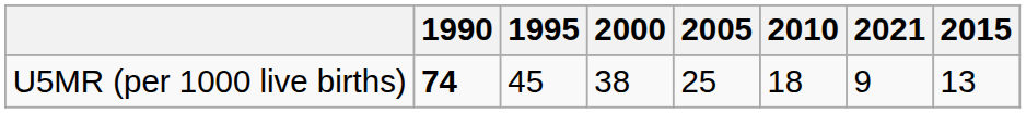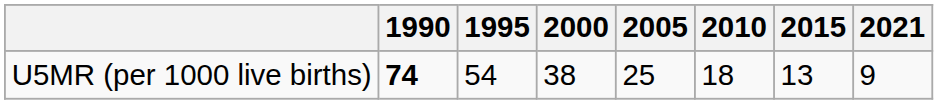columns swapped: 2015 <-> 2021
U5MR (per 1000 live births) | 1995: 45 -> 54
